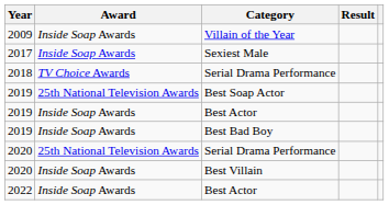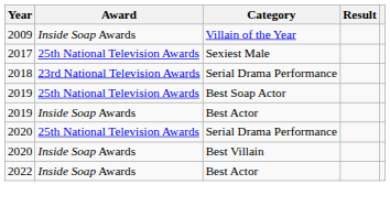Sexiest Male | Award: Inside Soap Awards -> 25th National Television Awards
2018 / Serial Drama Performance | Award: TV Choice Awards -> 23rd National Television Awards
- row: 2019 | Inside Soap Awards | Best Bad Boy
